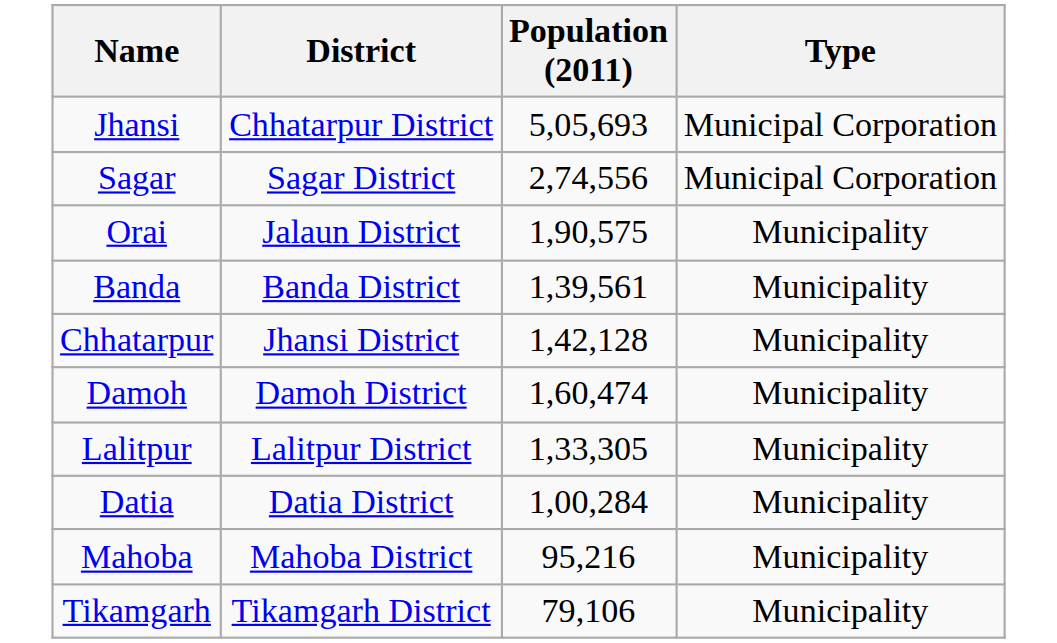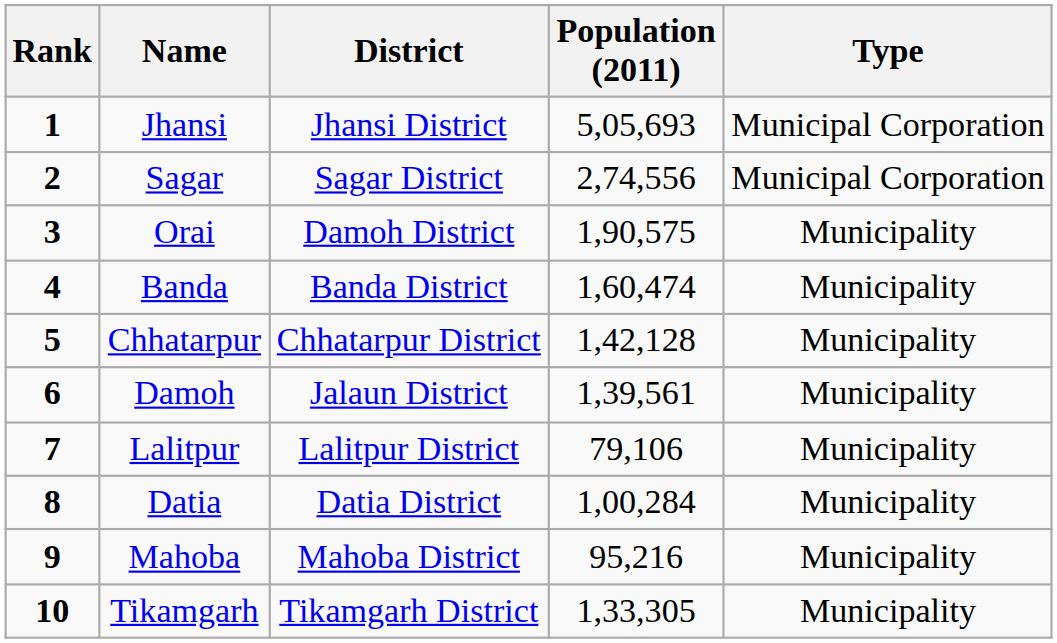+ column: Rank | 1 | 2 | 3 | 4 | 5 | 6 | 7 | 8 | 9 | 10
Jhansi | District: Chhatarpur District -> Jhansi District
Orai | District: Jalaun District -> Damoh District
Banda | Population (2011): 1,39,561 -> 1,60,474
Chhatarpur | District: Jhansi District -> Chhatarpur District
Damoh | District: Damoh District -> Jalaun District
Damoh | Population (2011): 1,60,474 -> 1,39,561
Lalitpur | Population (2011): 1,33,305 -> 79,106
Tikamgarh | Population (2011): 79,106 -> 1,33,305
